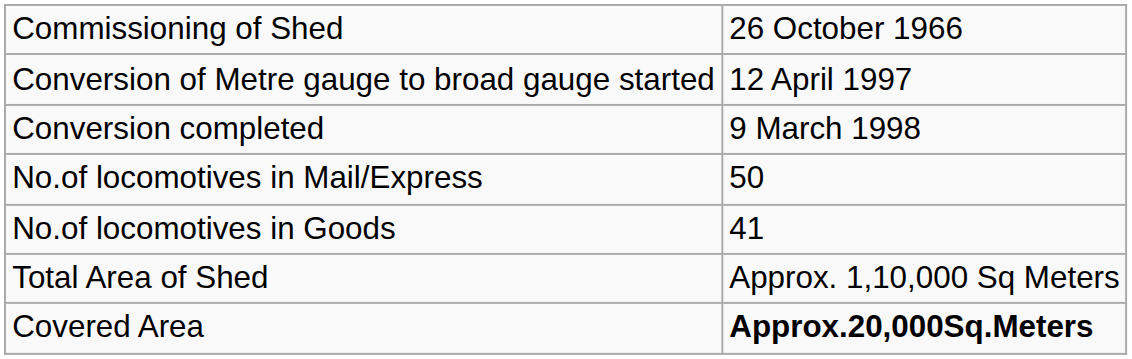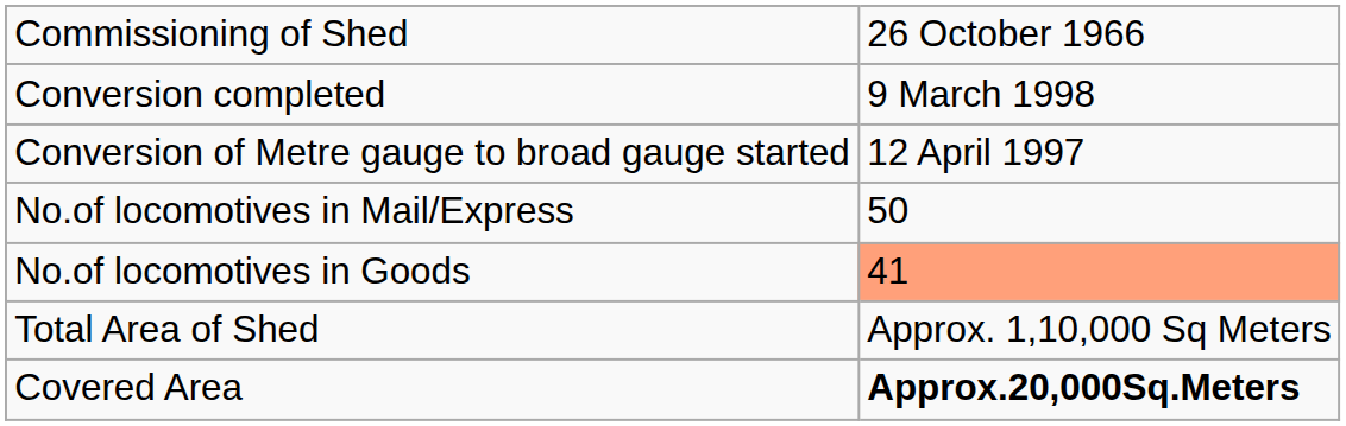rows swapped: Conversion of Metre gauge to broad gauge started <-> Conversion completed
No.of locomotives in Goods | column 2: no background -> lightsalmon background
